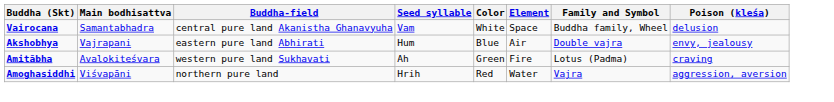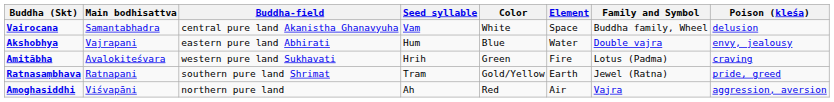Akshobhya | Element: Air -> Water
Amitābha | Seed syllable: Ah -> Hrih
+ row: Ratnasaṃbhava | Ratnapani | southern pure land Shrimat | Tram | Gold/Yellow | Earth | Jewel (Ratna) | pride, greed
Amoghasiddhi | Seed syllable: Hrih -> Ah
Amoghasiddhi | Element: Water -> Air
